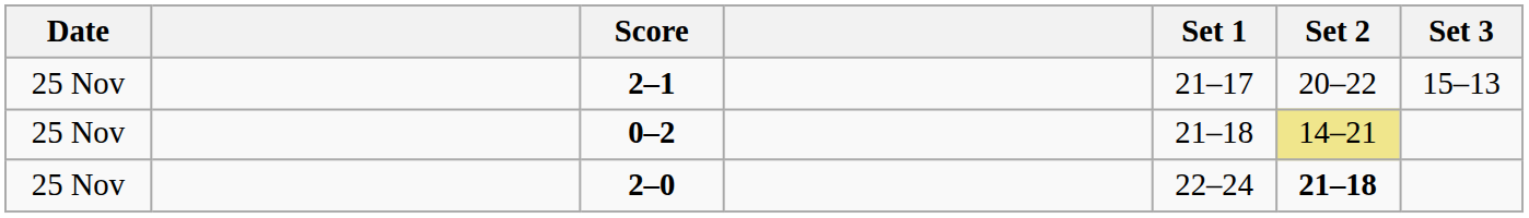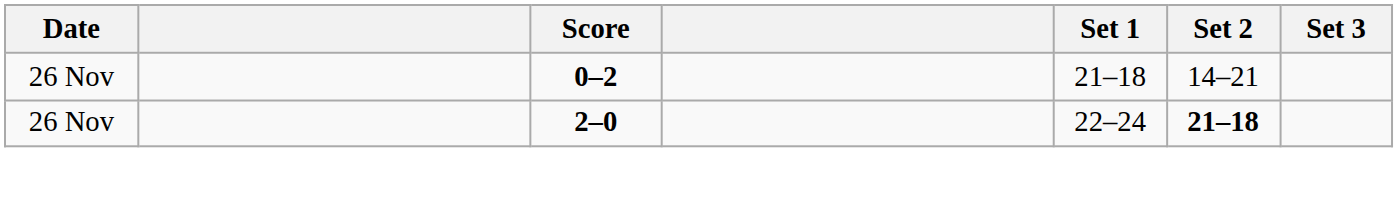- row: 25 Nov | 2–1 | 21–17 | 20–22 | 15–13
0–2 | Date: 25 Nov -> 26 Nov
0–2 | Set 2: khaki background -> no background
2–0 | Date: 25 Nov -> 26 Nov
